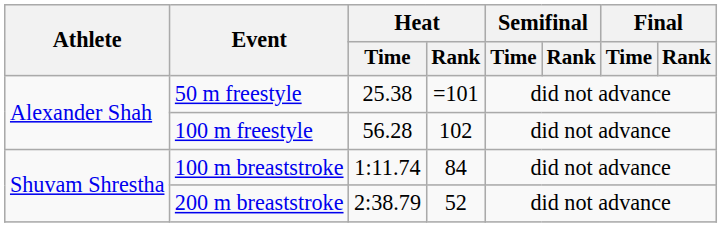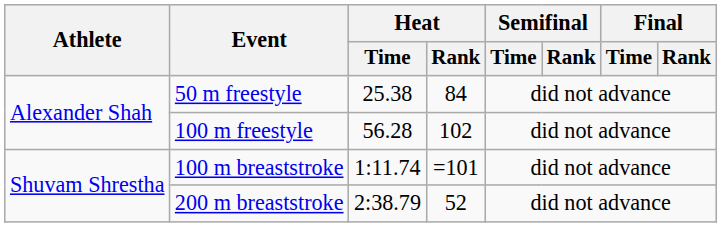50 m freestyle | Heat / Rank: =101 -> 84
100 m breaststroke | Heat / Rank: 84 -> =101
